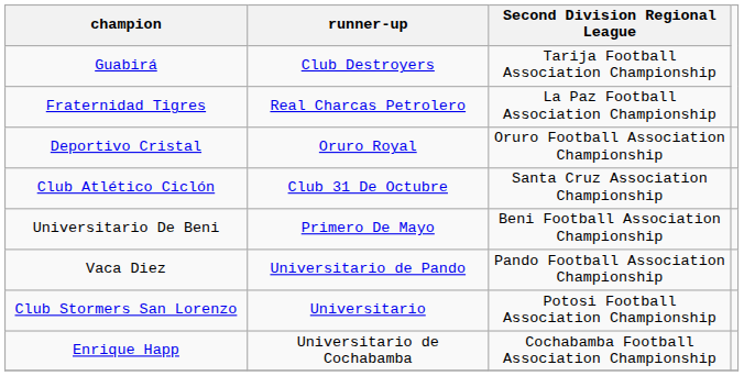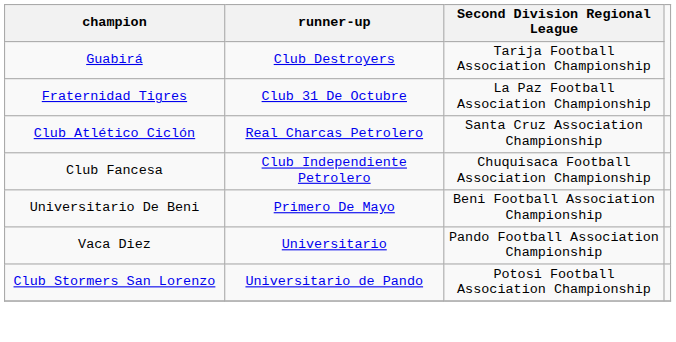Fraternidad Tigres | runner-up: Real Charcas Petrolero -> Club 31 De Octubre
- row: Deportivo Cristal | Oruro Royal | Oruro Football Association Championship
Club Atlético Ciclón | runner-up: Club 31 De Octubre -> Real Charcas Petrolero
+ row: Club Fancesa | Club Independiente Petrolero | Chuquisaca Football Association Championship
Vaca Diez | runner-up: Universitario de Pando -> Universitario
Club Stormers San Lorenzo | runner-up: Universitario -> Universitario de Pando
- row: Enrique Happ | Universitario de Cochabamba | Cochabamba Football Association Championship
